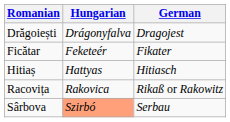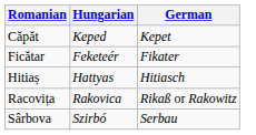+ row: Căpăt | Keped | Kepet
- row: Drăgoiești | Drágonyfalva | Dragojest
Sârbova | Hungarian: lightsalmon background -> no background
